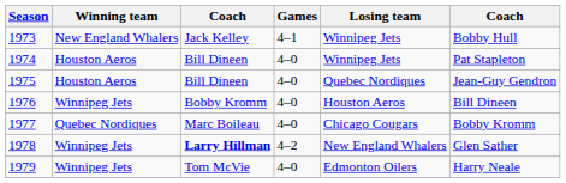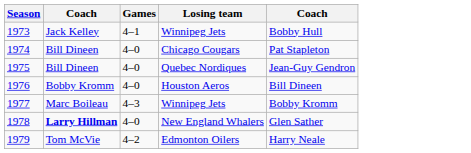- column: Winning team | New England Whalers | Houston Aeros | Houston Aeros | Winnipeg Jets | Quebec Nordiques | Winnipeg Jets | Winnipeg Jets
1974 | Losing team: Winnipeg Jets -> Chicago Cougars
1977 | Games: 4–0 -> 4–3
1977 | Losing team: Chicago Cougars -> Winnipeg Jets
1978 | Games: 4–2 -> 4–0
1979 | Games: 4–0 -> 4–2
